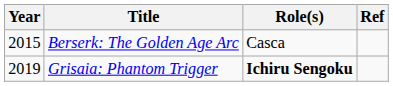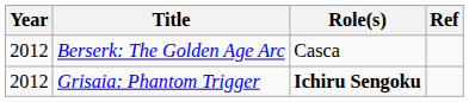Berserk: The Golden Age Arc | Year: 2015 -> 2012
Grisaia: Phantom Trigger | Year: 2019 -> 2012
